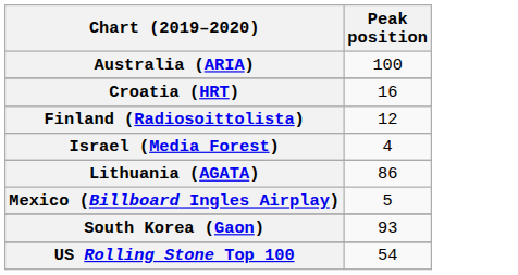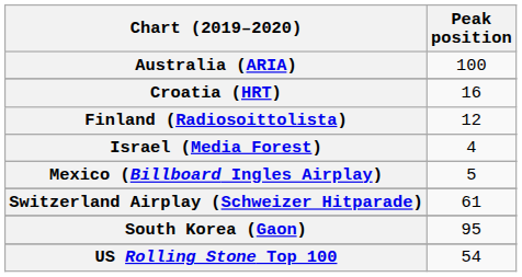- row: Lithuania (AGATA) | 86
+ row: Switzerland Airplay (Schweizer Hitparade) | 61
South Korea (Gaon) | Peak position: 93 -> 95
